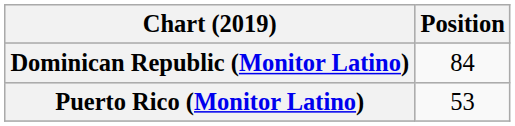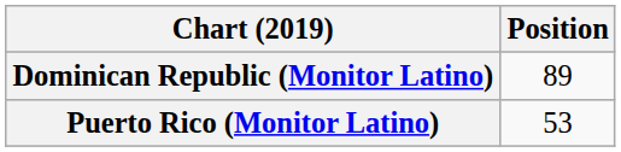Dominican Republic (Monitor Latino) | Position: 84 -> 89
